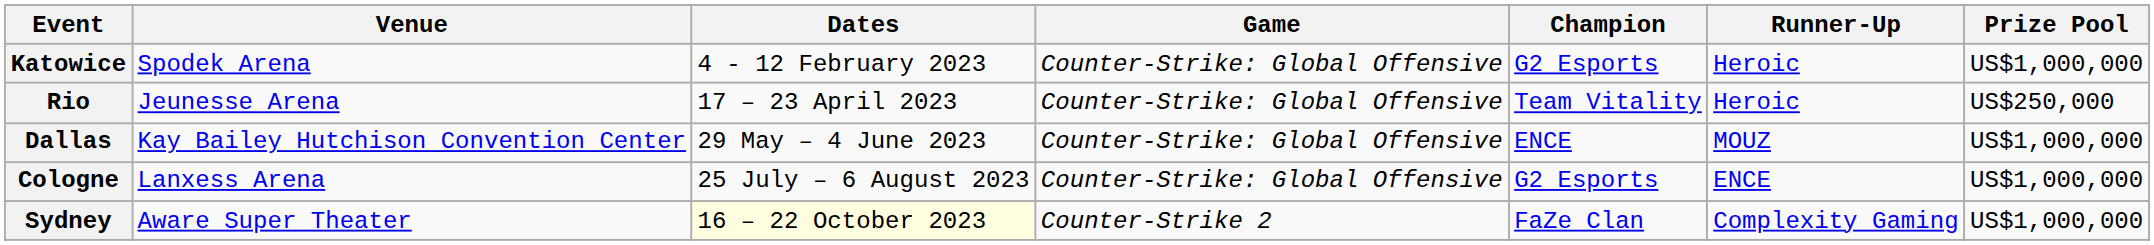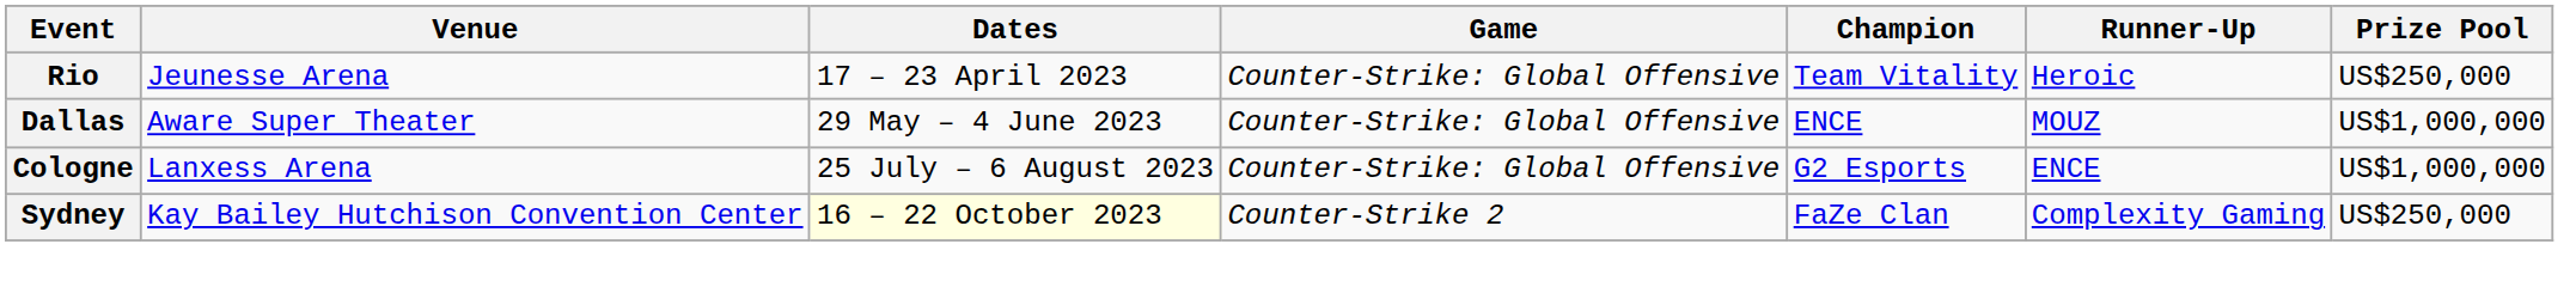- row: Katowice | Spodek Arena | 4 - 12 February 2023 | Counter-Strike: Global Offensive | G2 Esports | Heroic | US$1,000,000
Dallas | Venue: Kay Bailey Hutchison Convention Center -> Aware Super Theater
Sydney | Venue: Aware Super Theater -> Kay Bailey Hutchison Convention Center
Sydney | Prize Pool: US$1,000,000 -> US$250,000
